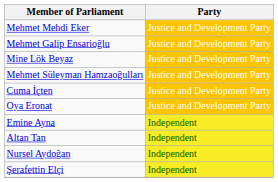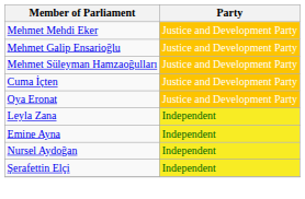- row: Mine Lök Beyaz | Justice and Development Party
+ row: Leyla Zana | Independent
- row: Altan Tan | Independent
